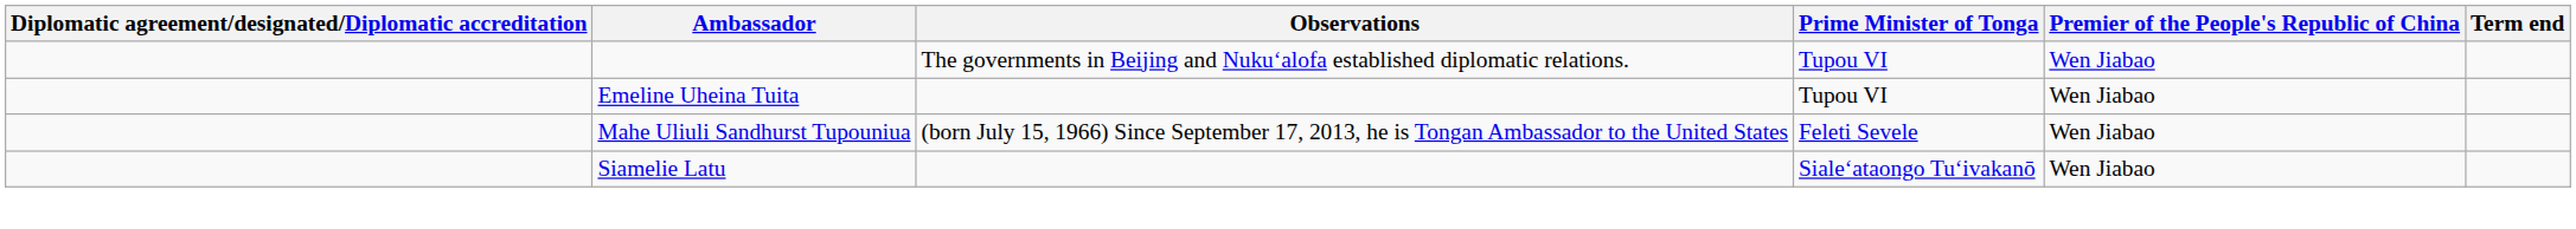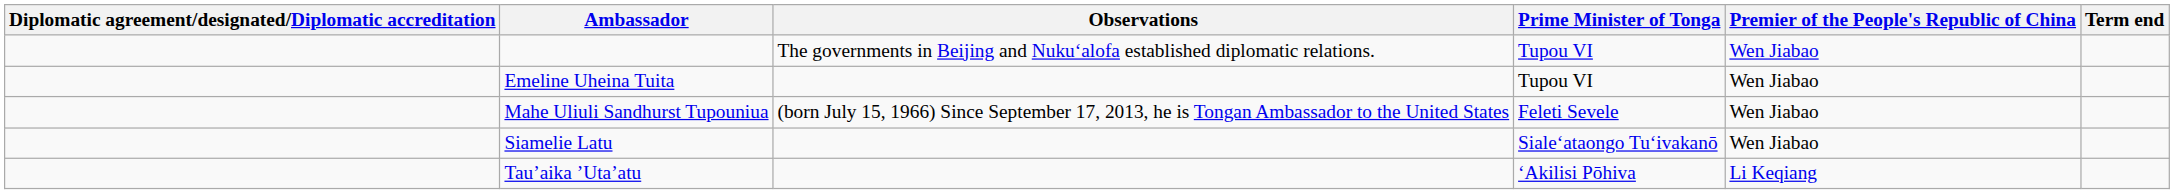+ row: Tau’aika ’Uta’atu | ʻAkilisi Pōhiva | Li Keqiang
